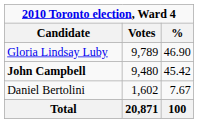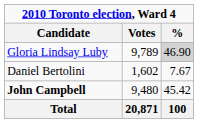Gloria Lindsay Luby | %: no background -> lightgrey background
rows swapped: John Campbell <-> Daniel Bertolini
